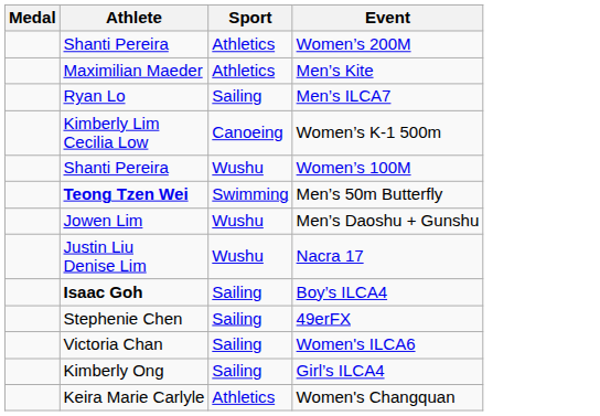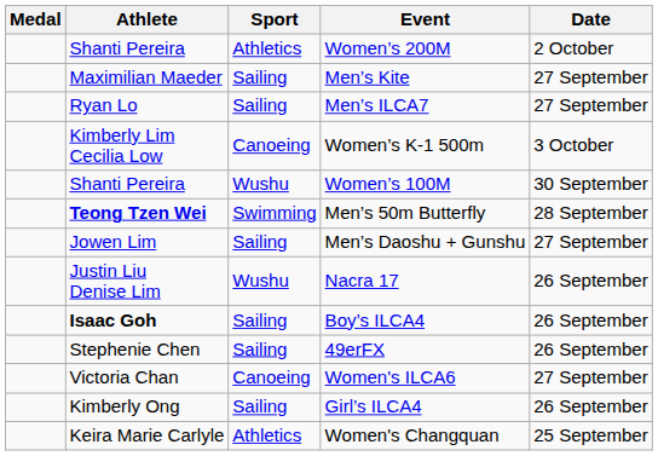+ column: Date | 2 October | 27 September | 27 September | 3 October | 30 September | 28 September | 27 September | 26 September | 26 September | 26 September | 27 September | 26 September | 25 September
Men’s Kite | Sport: Athletics -> Sailing
Men’s Daoshu + Gunshu | Sport: Wushu -> Sailing
Women's ILCA6 | Sport: Sailing -> Canoeing
